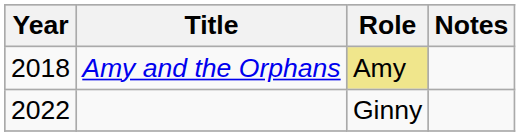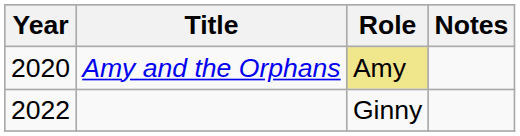Amy and the Orphans | Year: 2018 -> 2020
